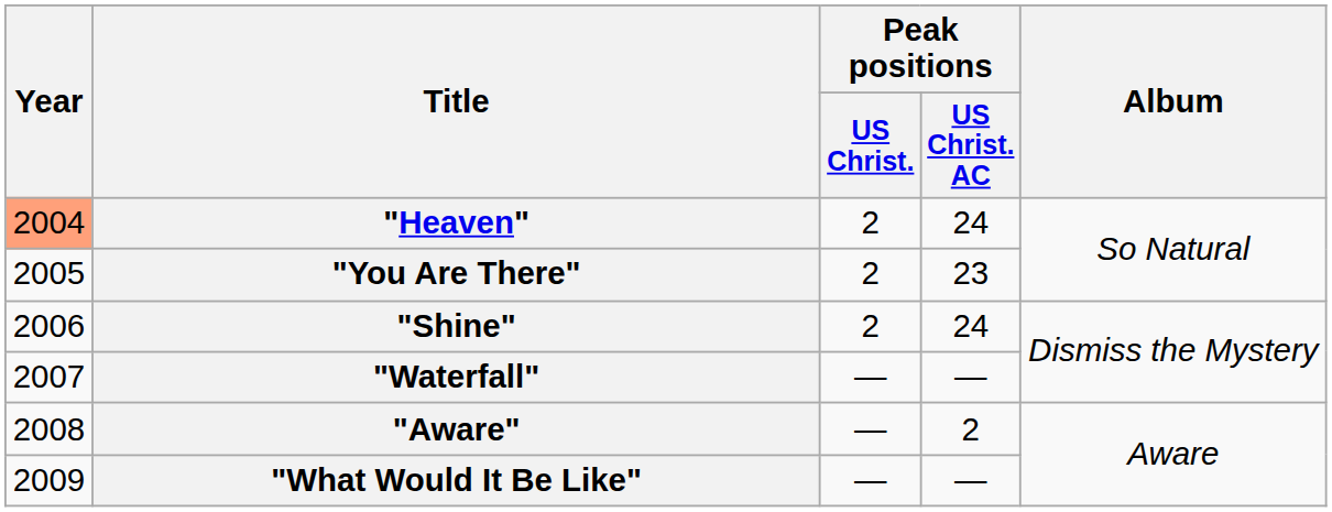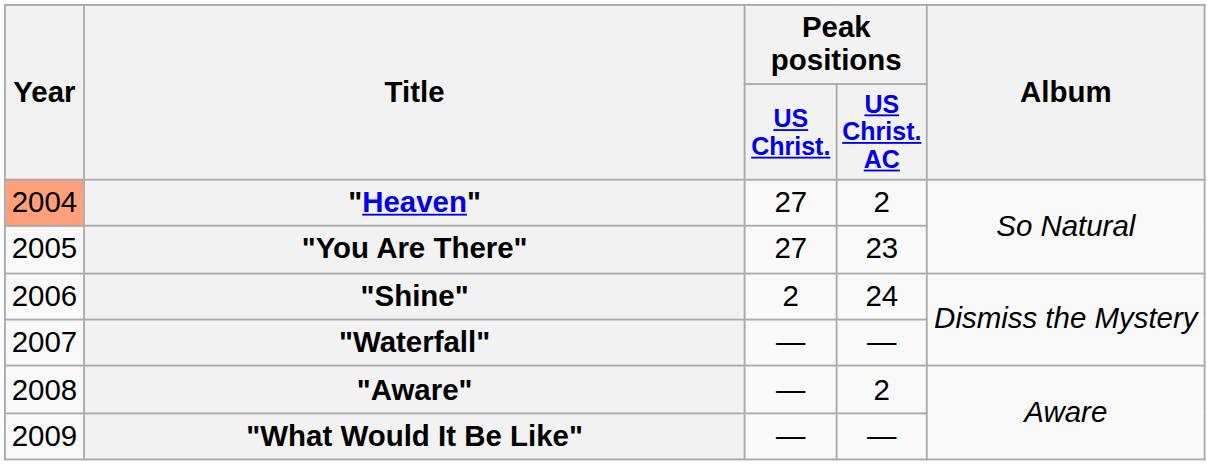"Heaven" | Peak positions / US Christ.: 2 -> 27
"Heaven" | Peak positions / US Christ. AC: 24 -> 2
"You Are There" | Peak positions / US Christ.: 2 -> 27
